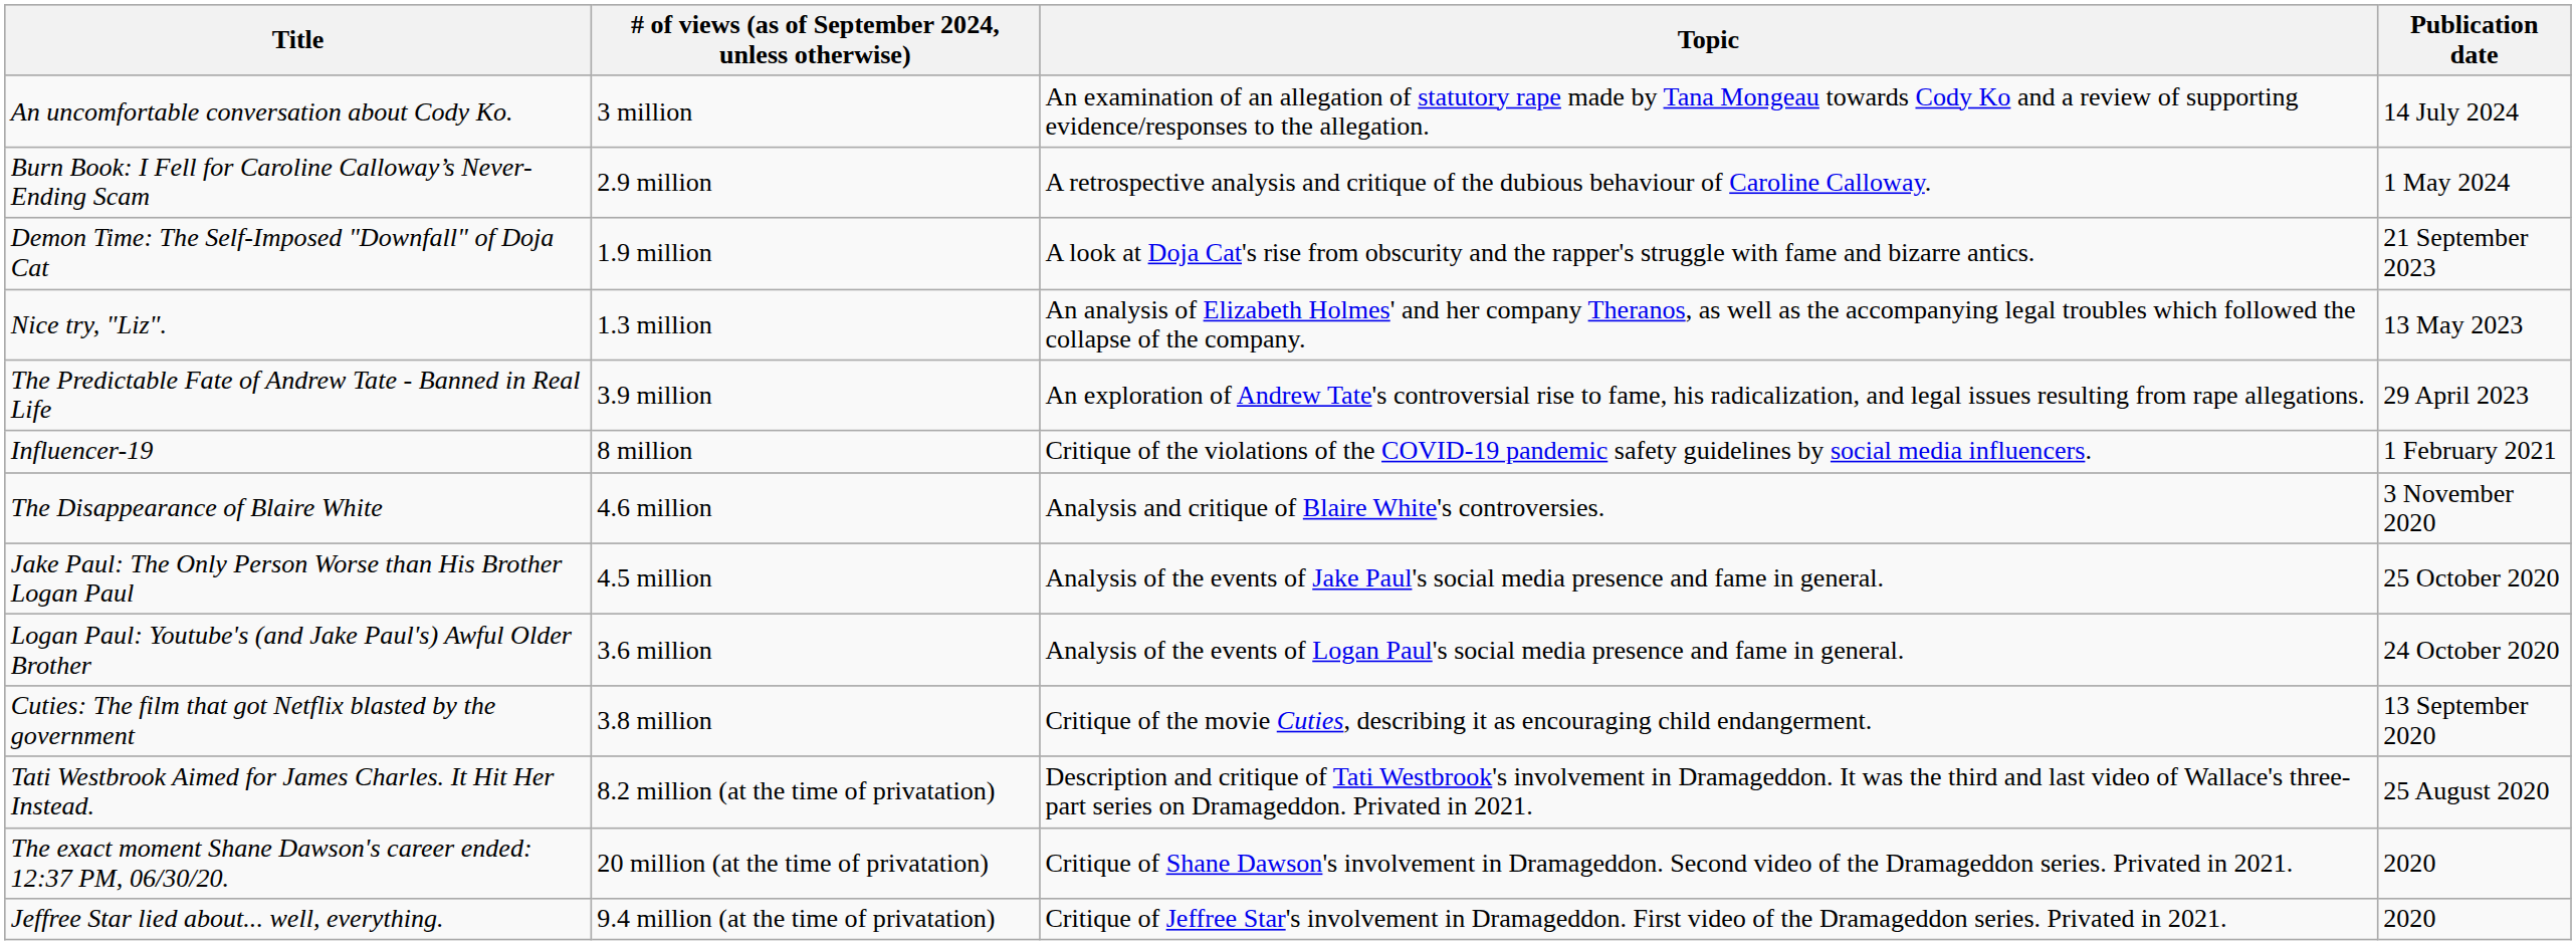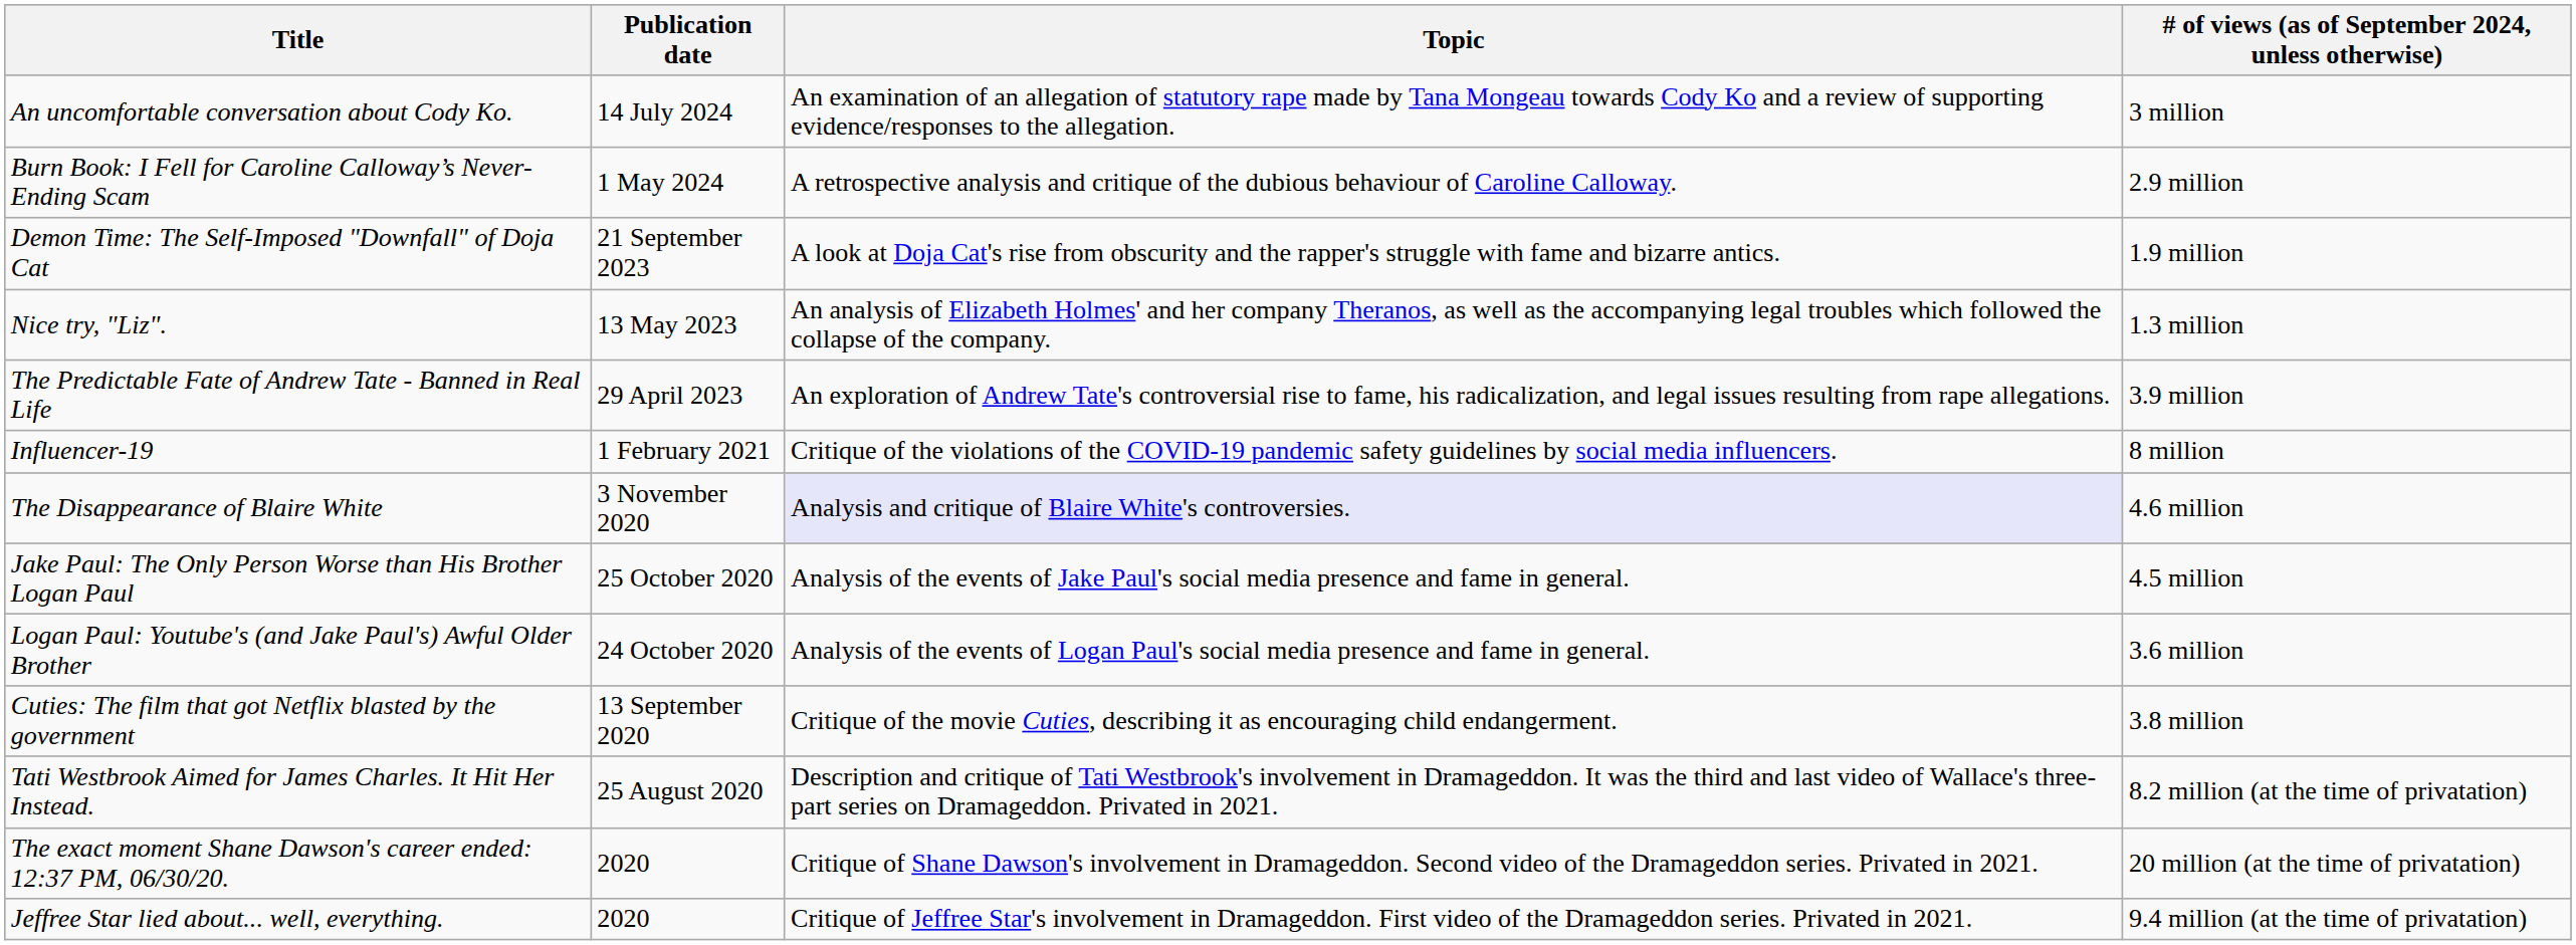columns swapped: Publication date <-> # of views (as of September 2024, unless otherwise)
The Disappearance of Blaire White | Topic: no background -> lavender background
